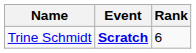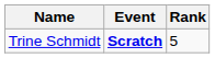Trine Schmidt | Rank: 6 -> 5
